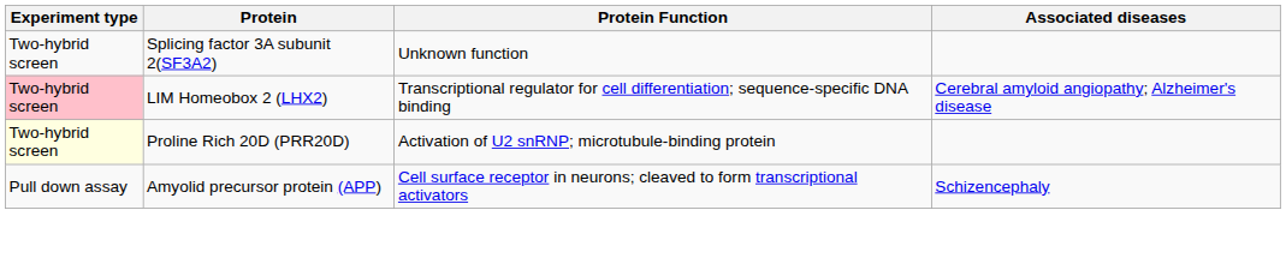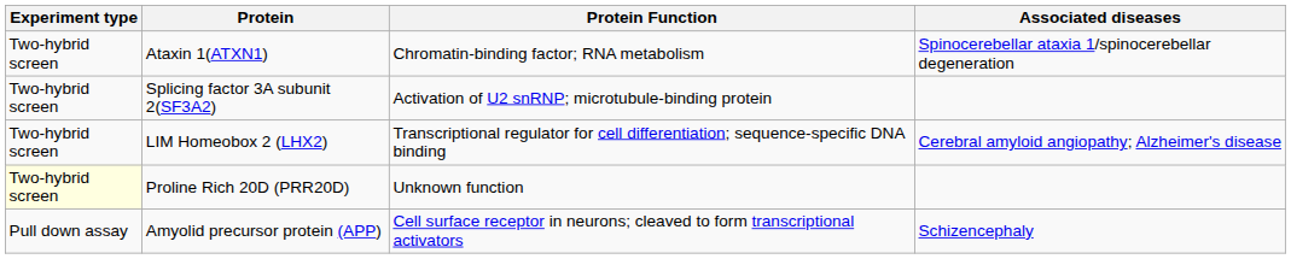+ row: Two-hybrid screen | Ataxin 1(ATXN1) | Chromatin-binding factor; RNA metabolism | Spinocerebellar ataxia 1/spinocerebellar degeneration
Splicing factor 3A subunit 2(SF3A2) | Protein Function: Unknown function -> Activation of U2 snRNP; microtubule-binding protein
LIM Homeobox 2 (LHX2) | Experiment type: pink background -> no background
Proline Rich 20D (PRR20D) | Protein Function: Activation of U2 snRNP; microtubule-binding protein -> Unknown function
